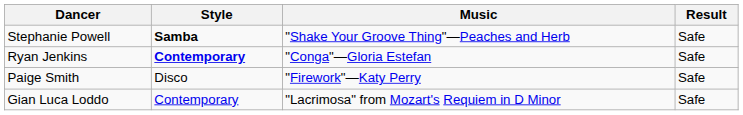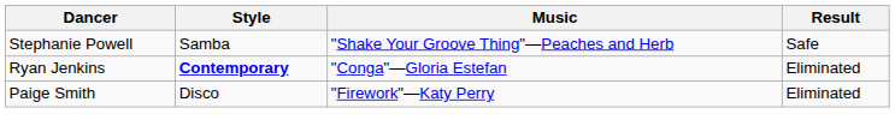Stephanie Powell | Style: bold -> normal
Ryan Jenkins | Result: Safe -> Eliminated
Paige Smith | Result: Safe -> Eliminated
- row: Gian Luca Loddo | Contemporary | "Lacrimosa" from Mozart's Requiem in D Minor | Safe
